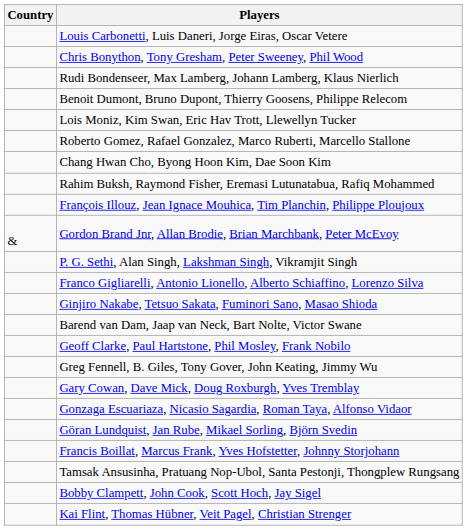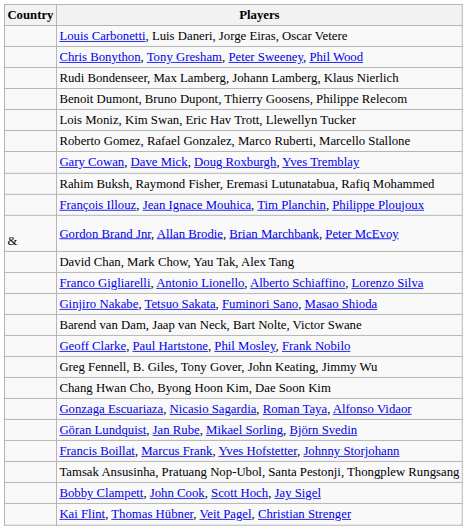rows swapped: Gary Cowan, Dave Mick, Doug Roxburgh, Yves Tremblay <-> Chang Hwan Cho, Byong Hoon Kim, Dae Soon Kim
+ row: David Chan, Mark Chow, Yau Tak, Alex Tang
- row: P. G. Sethi, Alan Singh, Lakshman Singh, Vikramjit Singh
